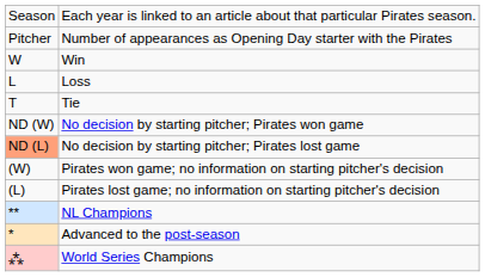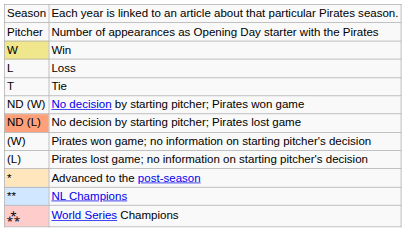Win | column 1: no background -> khaki background
rows swapped: Advanced to the post-season <-> NL Champions
